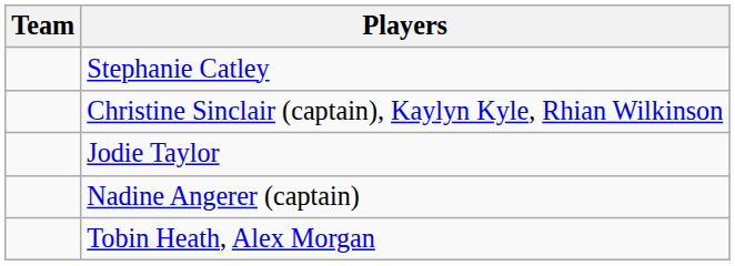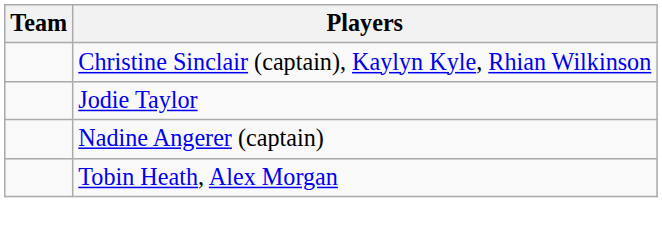- row: Stephanie Catley
